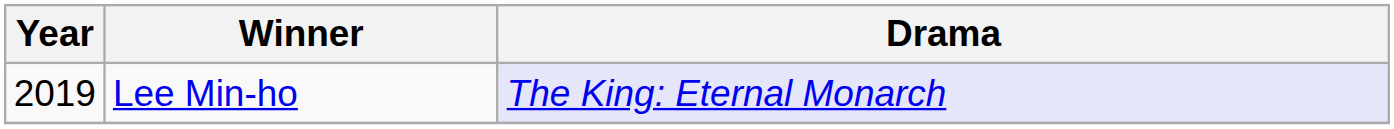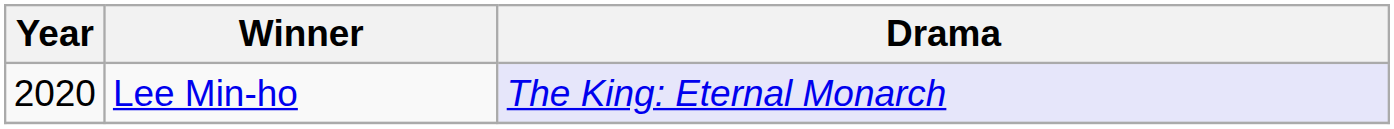Lee Min-ho | Year: 2019 -> 2020
